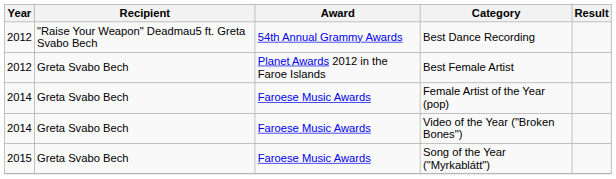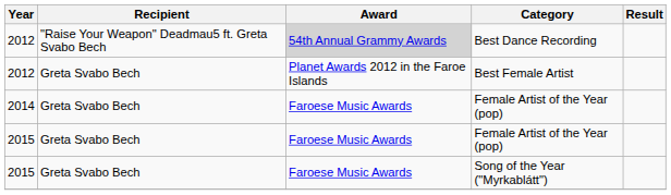Best Dance Recording | Award: no background -> lightgrey background
- row: 2014 | Greta Svabo Bech | Faroese Music Awards | Video of the Year ("Broken Bones")
+ row: 2015 | Greta Svabo Bech | Faroese Music Awards | Female Artist of the Year (pop)
